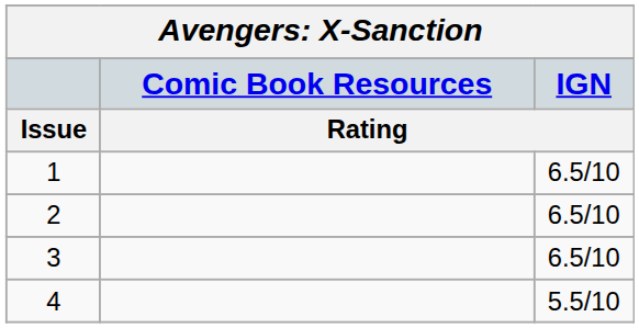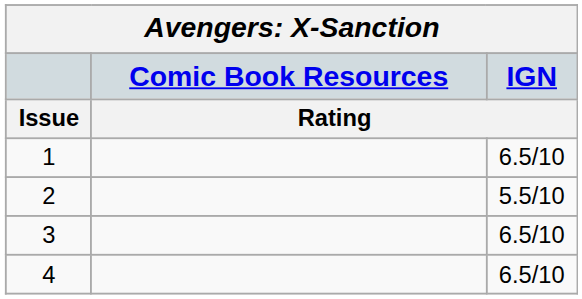2 | IGN / Rating: 6.5/10 -> 5.5/10
4 | IGN / Rating: 5.5/10 -> 6.5/10
